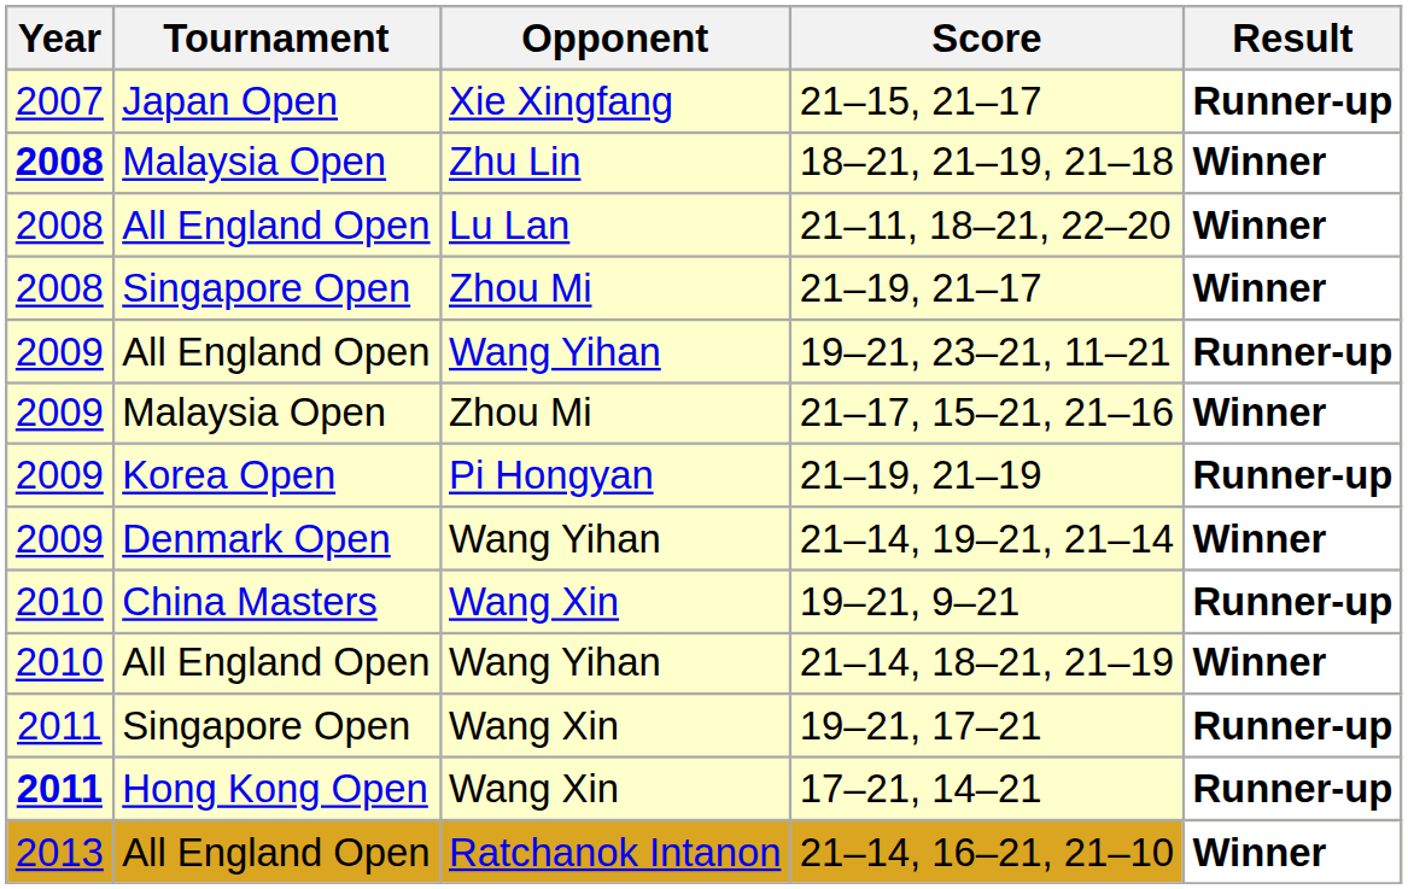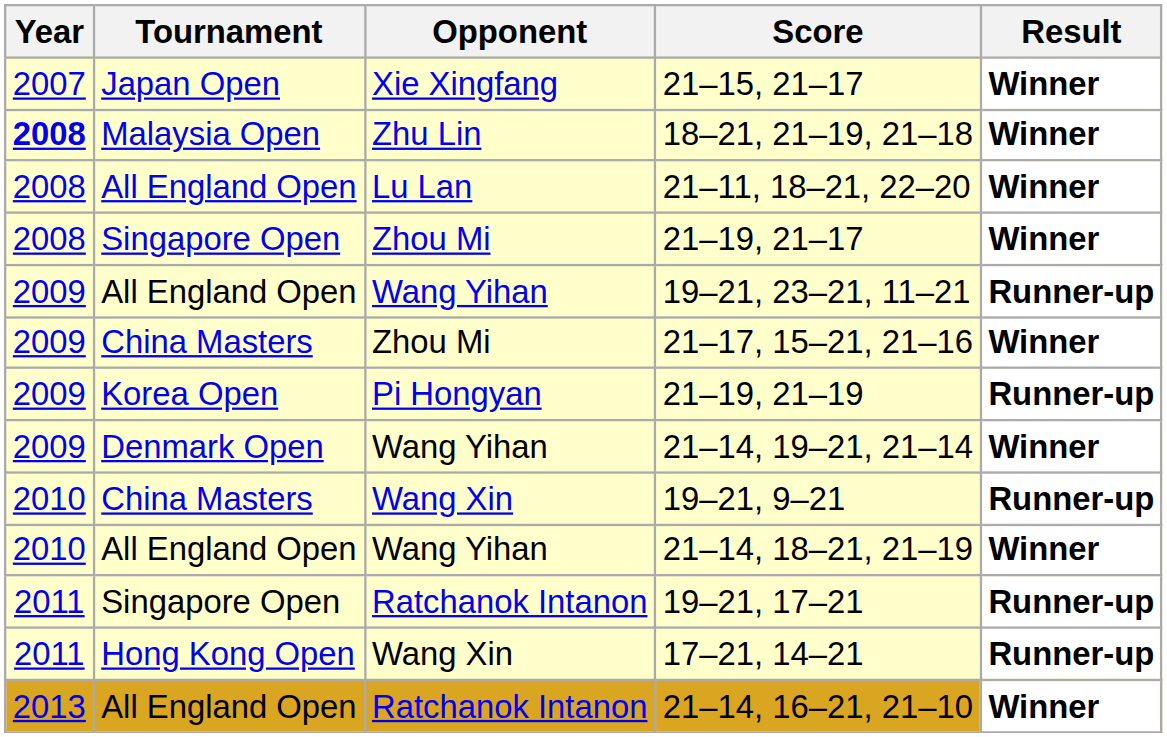21–15, 21–17 | Result: Runner-up -> Winner
21–17, 15–21, 21–16 | Tournament: Malaysia Open -> China Masters
19–21, 17–21 | Opponent: Wang Xin -> Ratchanok Intanon
17–21, 14–21 | Year: bold -> normal
